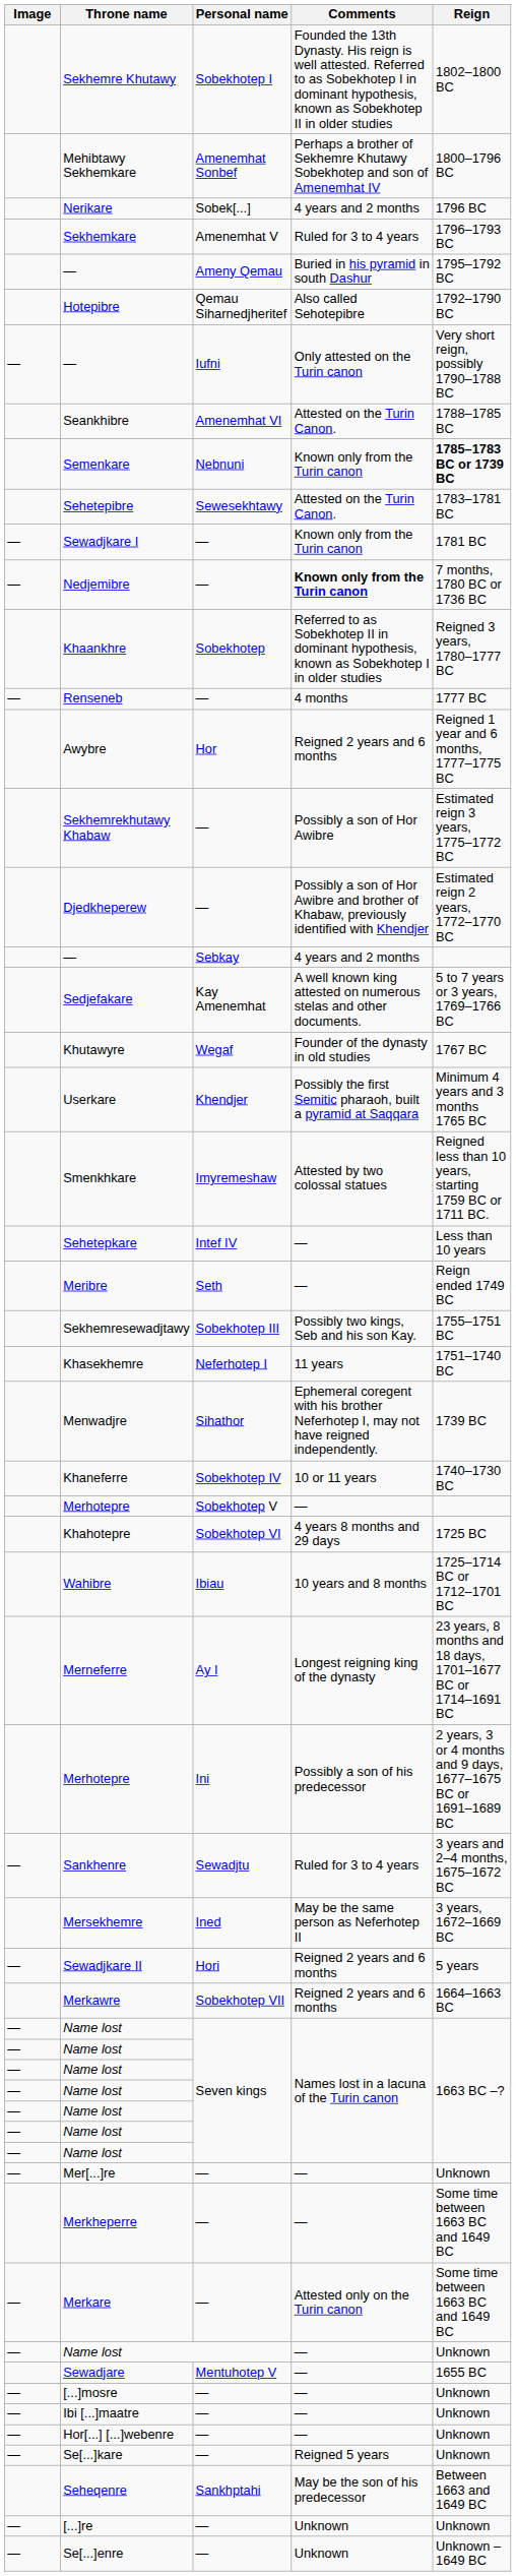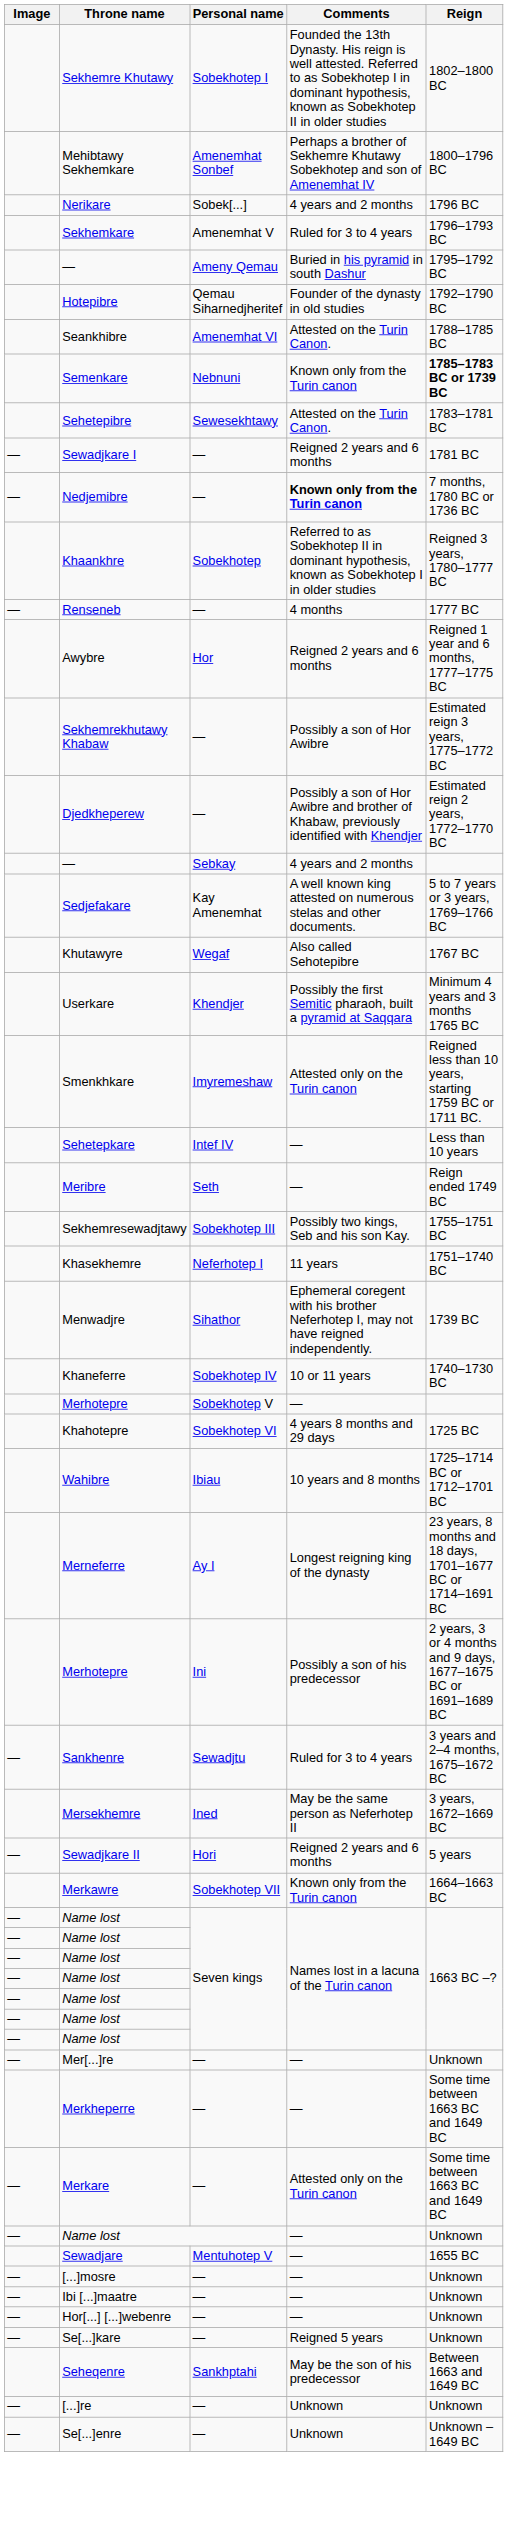Hotepibre | Comments: Also called Sehotepibre -> Founder of the dynasty in old studies
- row: — | — | Iufni | Only attested on the Turin canon | Very short reign, possibly 1790–1788 BC
Sewadjkare I | Comments: Known only from the Turin canon -> Reigned 2 years and 6 months
Khutawyre | Comments: Founder of the dynasty in old studies -> Also called Sehotepibre
Smenkhkare | Comments: Attested by two colossal statues -> Attested only on the Turin canon
Merkawre | Comments: Reigned 2 years and 6 months -> Known only from the Turin canon
